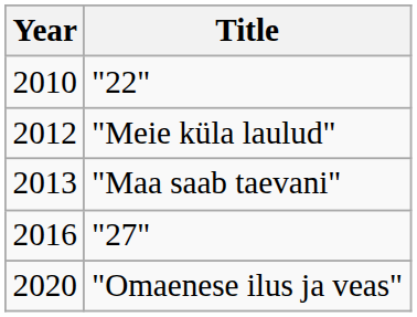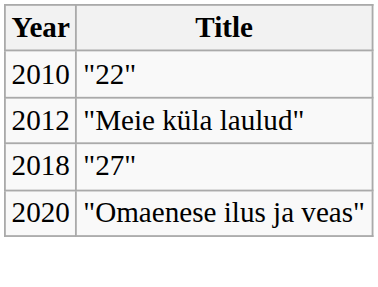- row: 2013 | "Maa saab taevani"
"27" | Year: 2016 -> 2018
